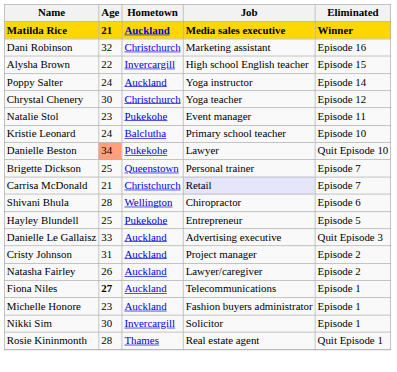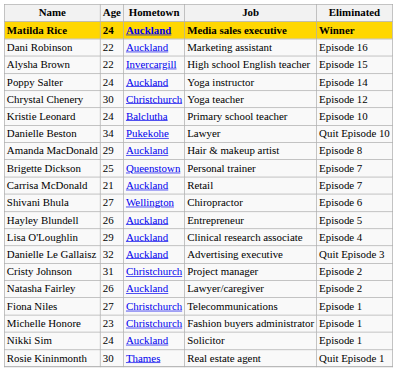Matilda Rice | Age: 21 -> 24
Dani Robinson | Age: 32 -> 22
Dani Robinson | Hometown: Christchurch -> Auckland
- row: Natalie Stol | 23 | Pukekohe | Event manager | Episode 11
Danielle Beston | Age: lightsalmon background -> no background
+ row: Amanda MacDonald | 29 | Auckland | Hair & makeup artist | Episode 8
Carrisa McDonald | Hometown: Christchurch -> Auckland
Carrisa McDonald | Job: lavender background -> no background
Shivani Bhula | Age: 28 -> 27
Hayley Blundell | Age: 25 -> 26
Hayley Blundell | Hometown: Pukekohe -> Auckland
+ row: Lisa O'Loughlin | 29 | Auckland | Clinical research associate | Episode 4
Danielle Le Gallaisz | Age: 33 -> 32
Cristy Johnson | Hometown: Auckland -> Christchurch
Fiona Niles | Age: bold -> normal
Fiona Niles | Hometown: Auckland -> Christchurch
Michelle Honore | Hometown: Auckland -> Christchurch
Nikki Sim | Age: 30 -> 24
Nikki Sim | Hometown: Invercargill -> Auckland
Rosie Kininmonth | Age: 28 -> 30
